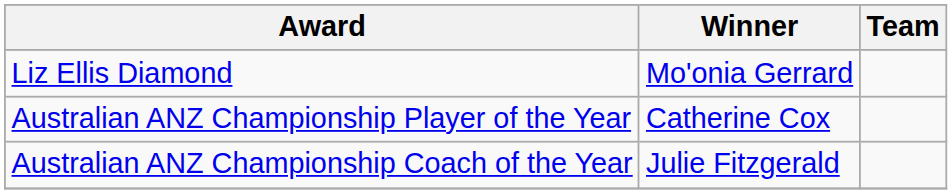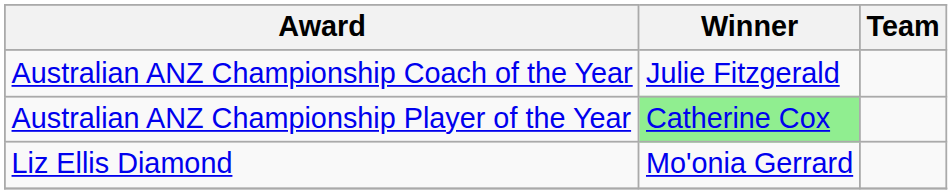rows swapped: Liz Ellis Diamond <-> Australian ANZ Championship Coach of the Year
Australian ANZ Championship Player of the Year | Winner: no background -> lightgreen background
